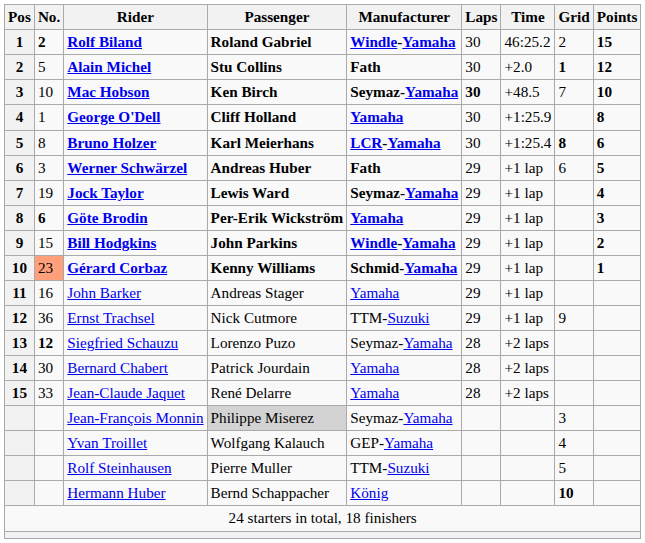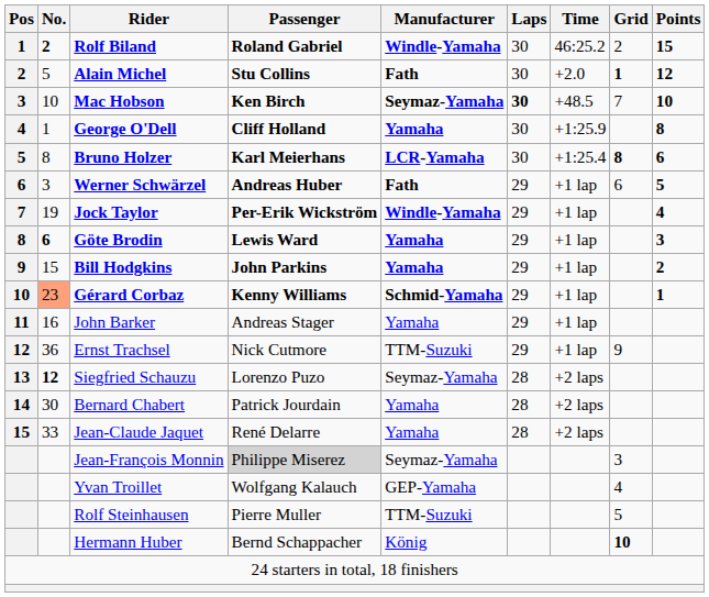Jock Taylor | Passenger: Lewis Ward -> Per-Erik Wickström
Jock Taylor | Manufacturer: Seymaz-Yamaha -> Windle-Yamaha
Göte Brodin | Passenger: Per-Erik Wickström -> Lewis Ward
Bill Hodgkins | Manufacturer: Windle-Yamaha -> Yamaha
